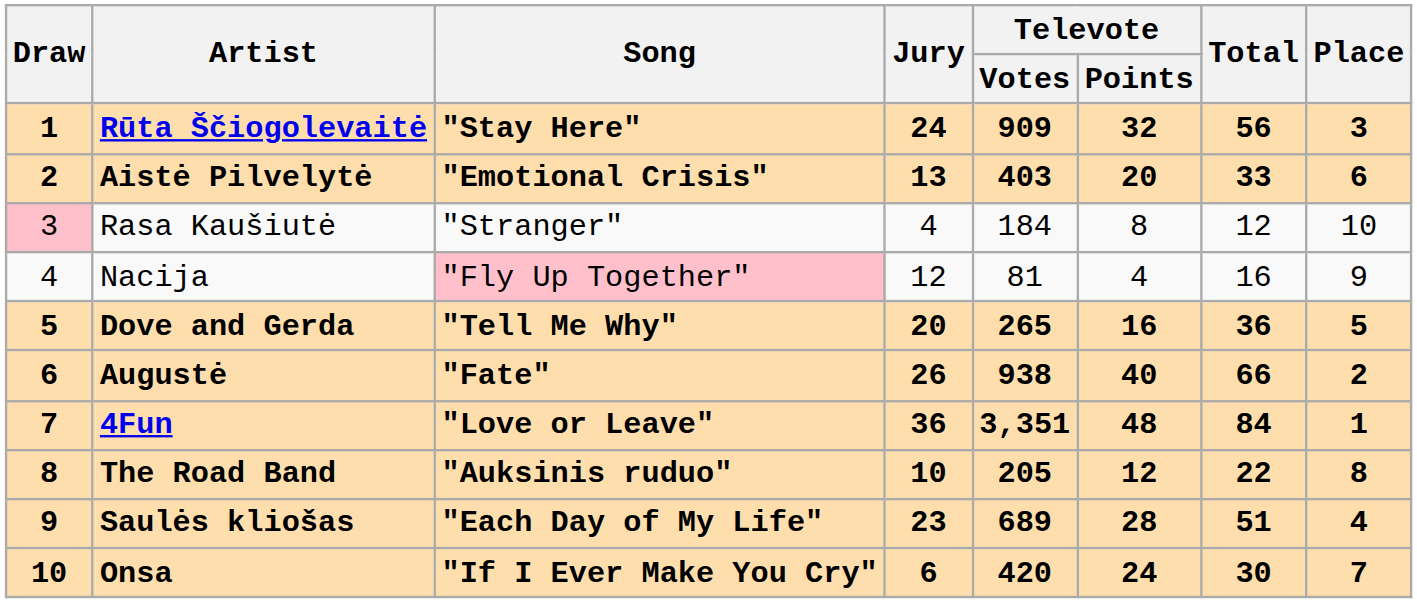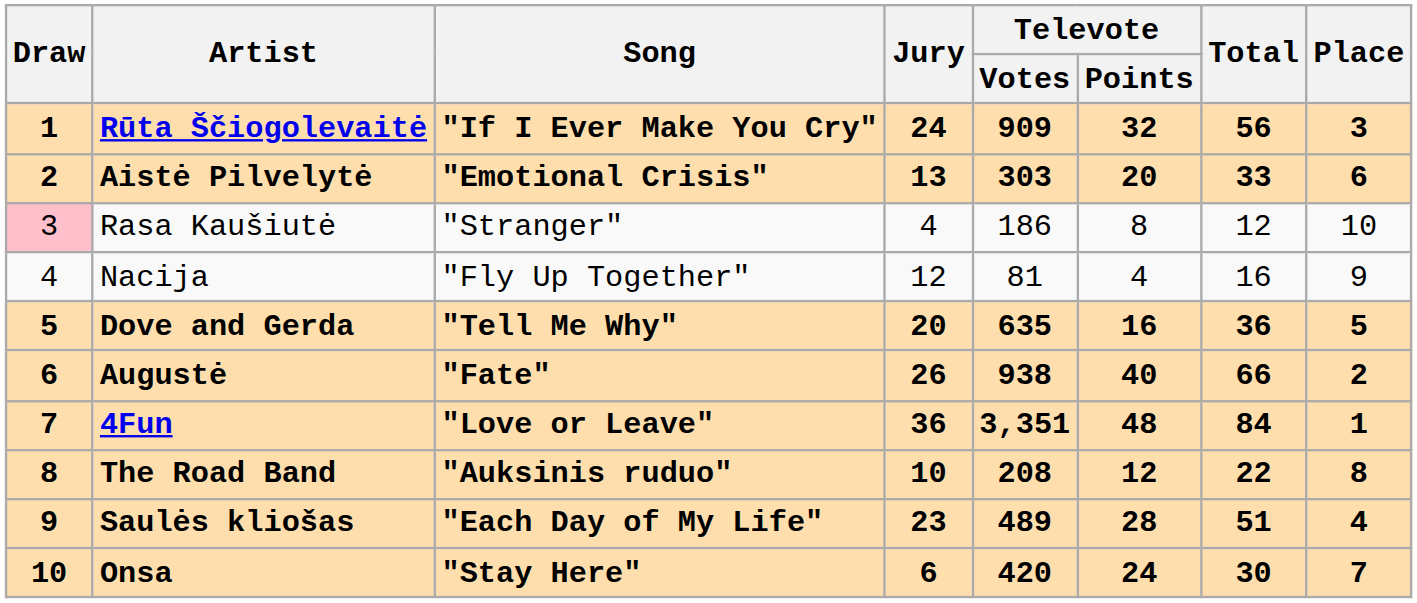Rūta Ščiogolevaitė | Song: "Stay Here" -> "If I Ever Make You Cry"
Aistė Pilvelytė | Televote / Votes: 403 -> 303
Rasa Kaušiutė | Televote / Votes: 184 -> 186
Nacija | Song: pink background -> no background
Dove and Gerda | Televote / Votes: 265 -> 635
The Road Band | Televote / Votes: 205 -> 208
Saulės kliošas | Televote / Votes: 689 -> 489
Onsa | Song: "If I Ever Make You Cry" -> "Stay Here"
